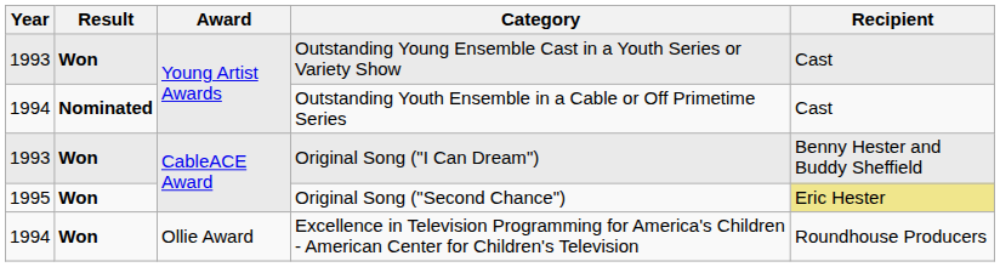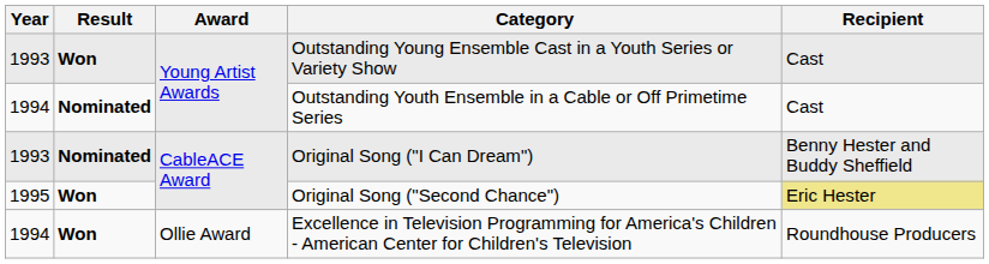Original Song ("I Can Dream") | Result: Won -> Nominated
